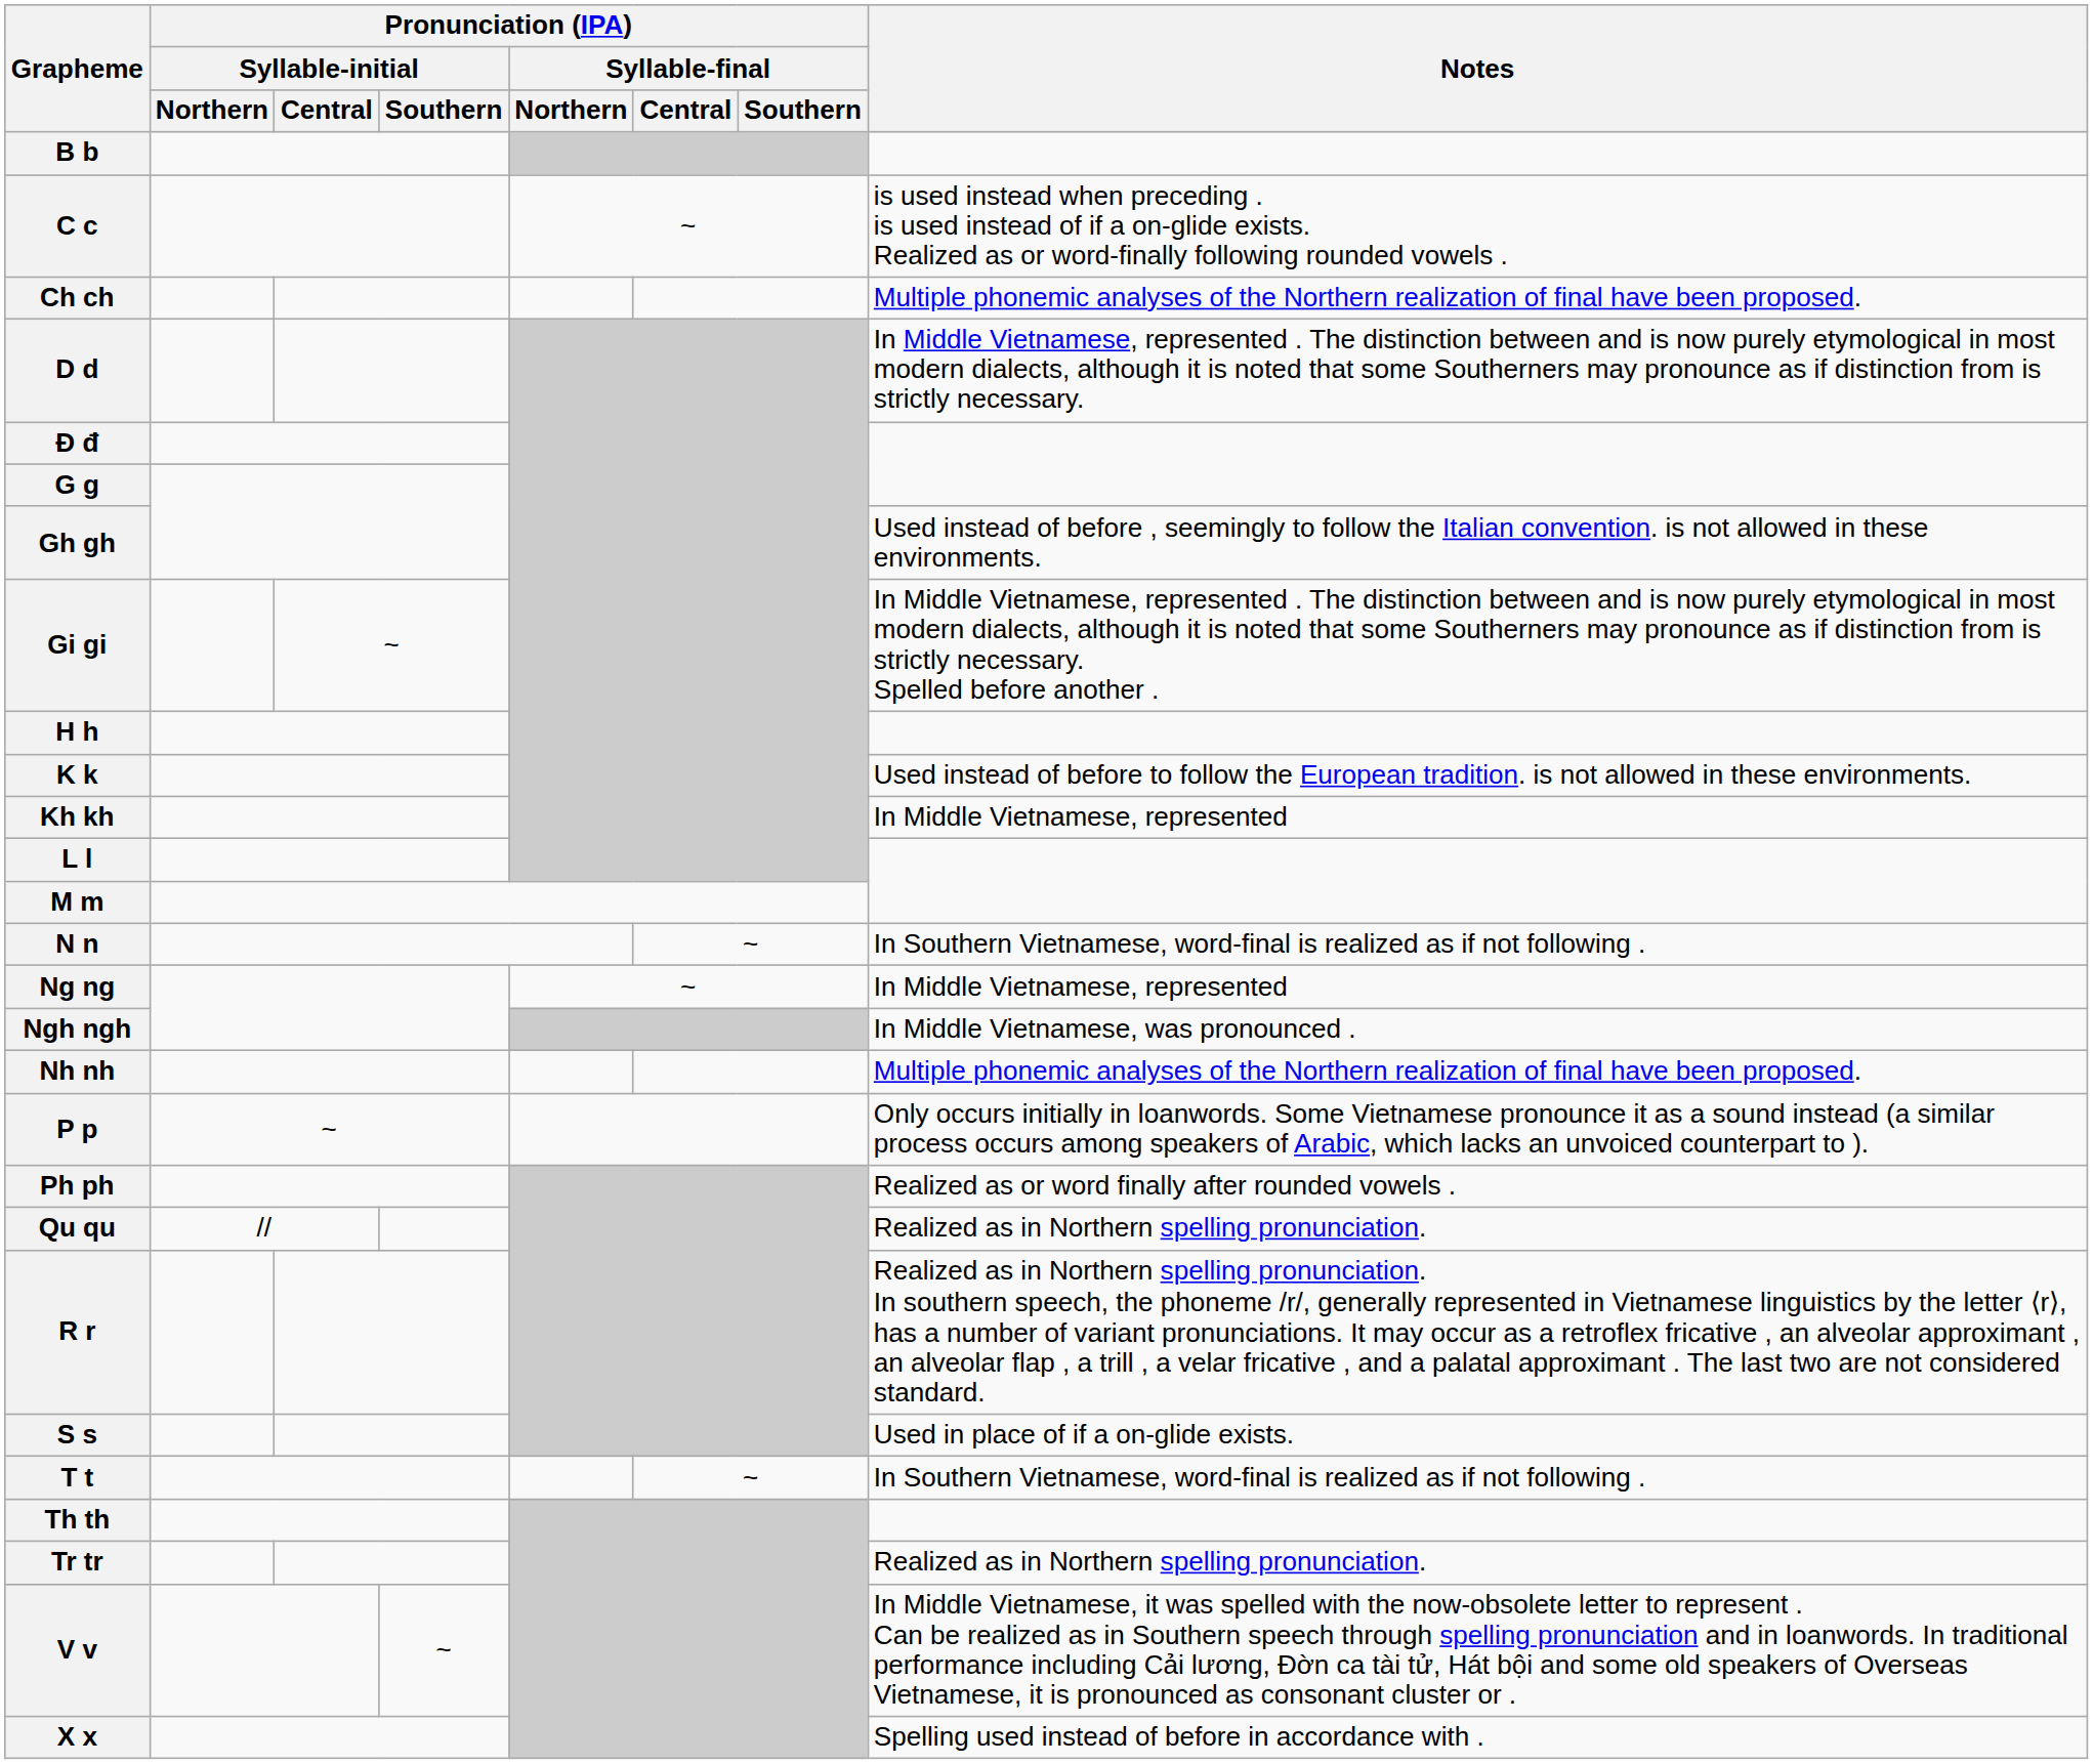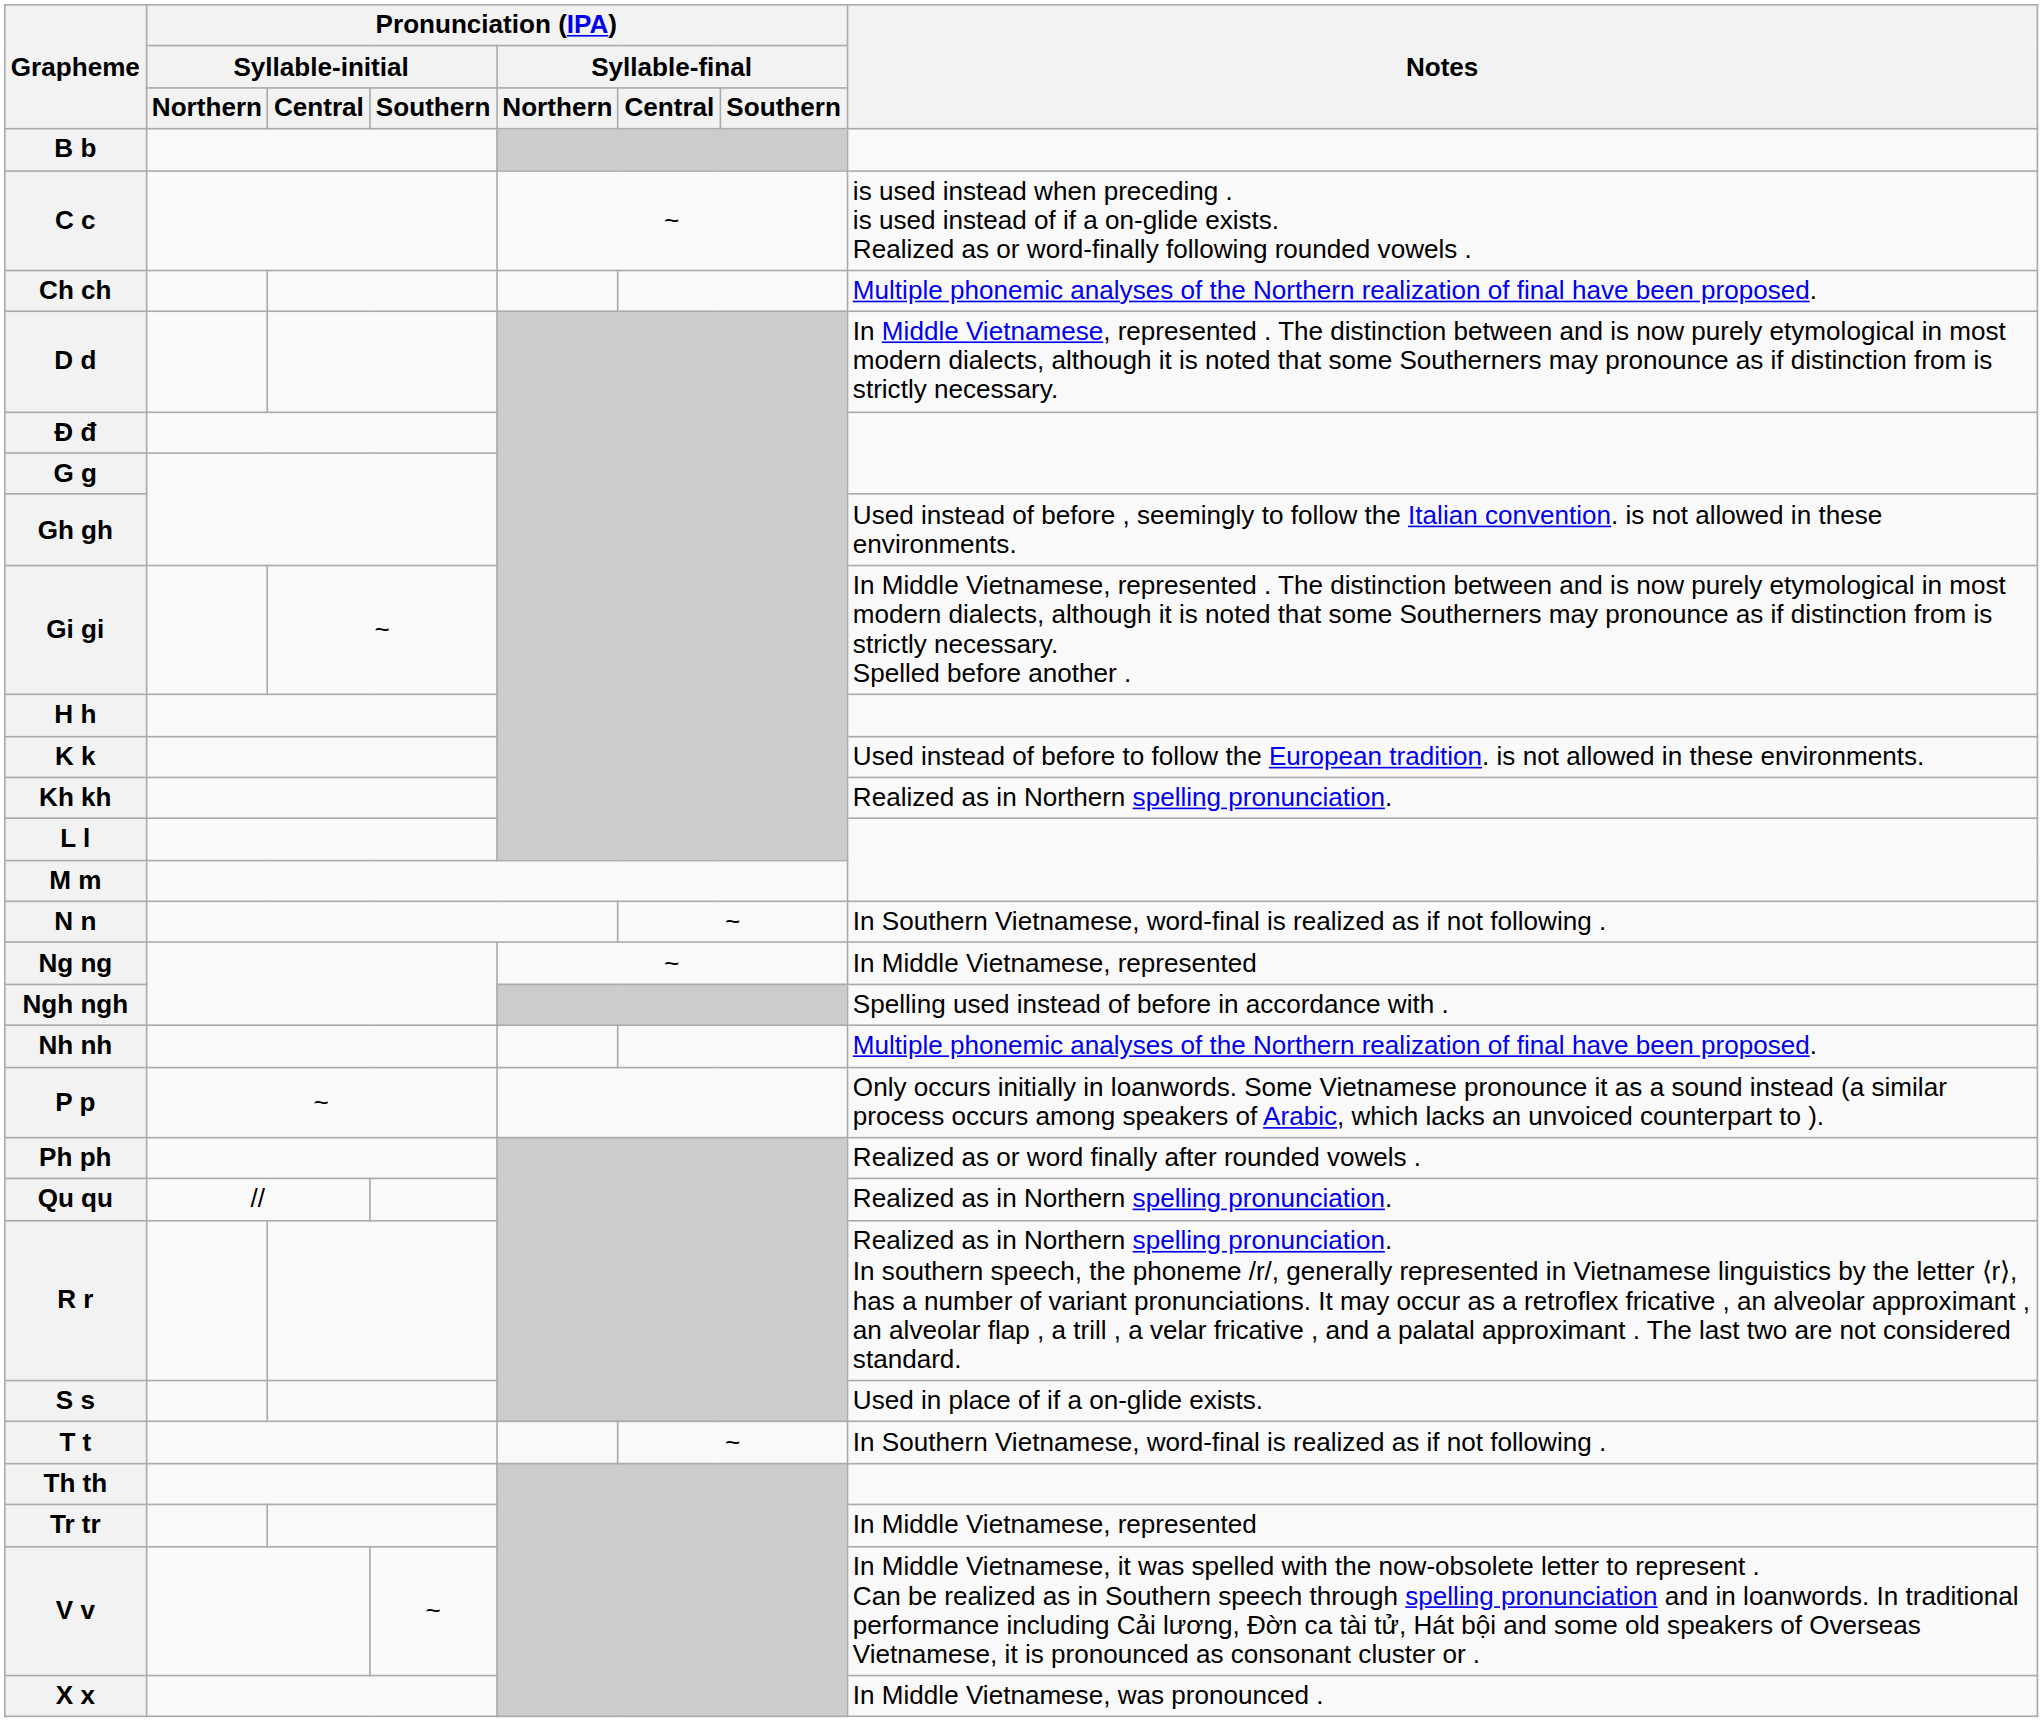Kh kh | Notes: In Middle Vietnamese, represented -> Realized as in Northern spelling pronunciation.
Ngh ngh | Notes: In Middle Vietnamese, was pronounced . -> Spelling used instead of before in accordance with .
Tr tr | Notes: Realized as in Northern spelling pronunciation. -> In Middle Vietnamese, represented
X x | Notes: Spelling used instead of before in accordance with . -> In Middle Vietnamese, was pronounced .
